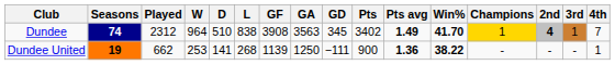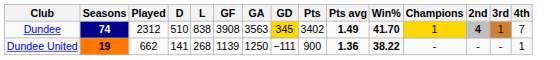- column: W | 964 | 253
Dundee | GD: no background -> gold background
